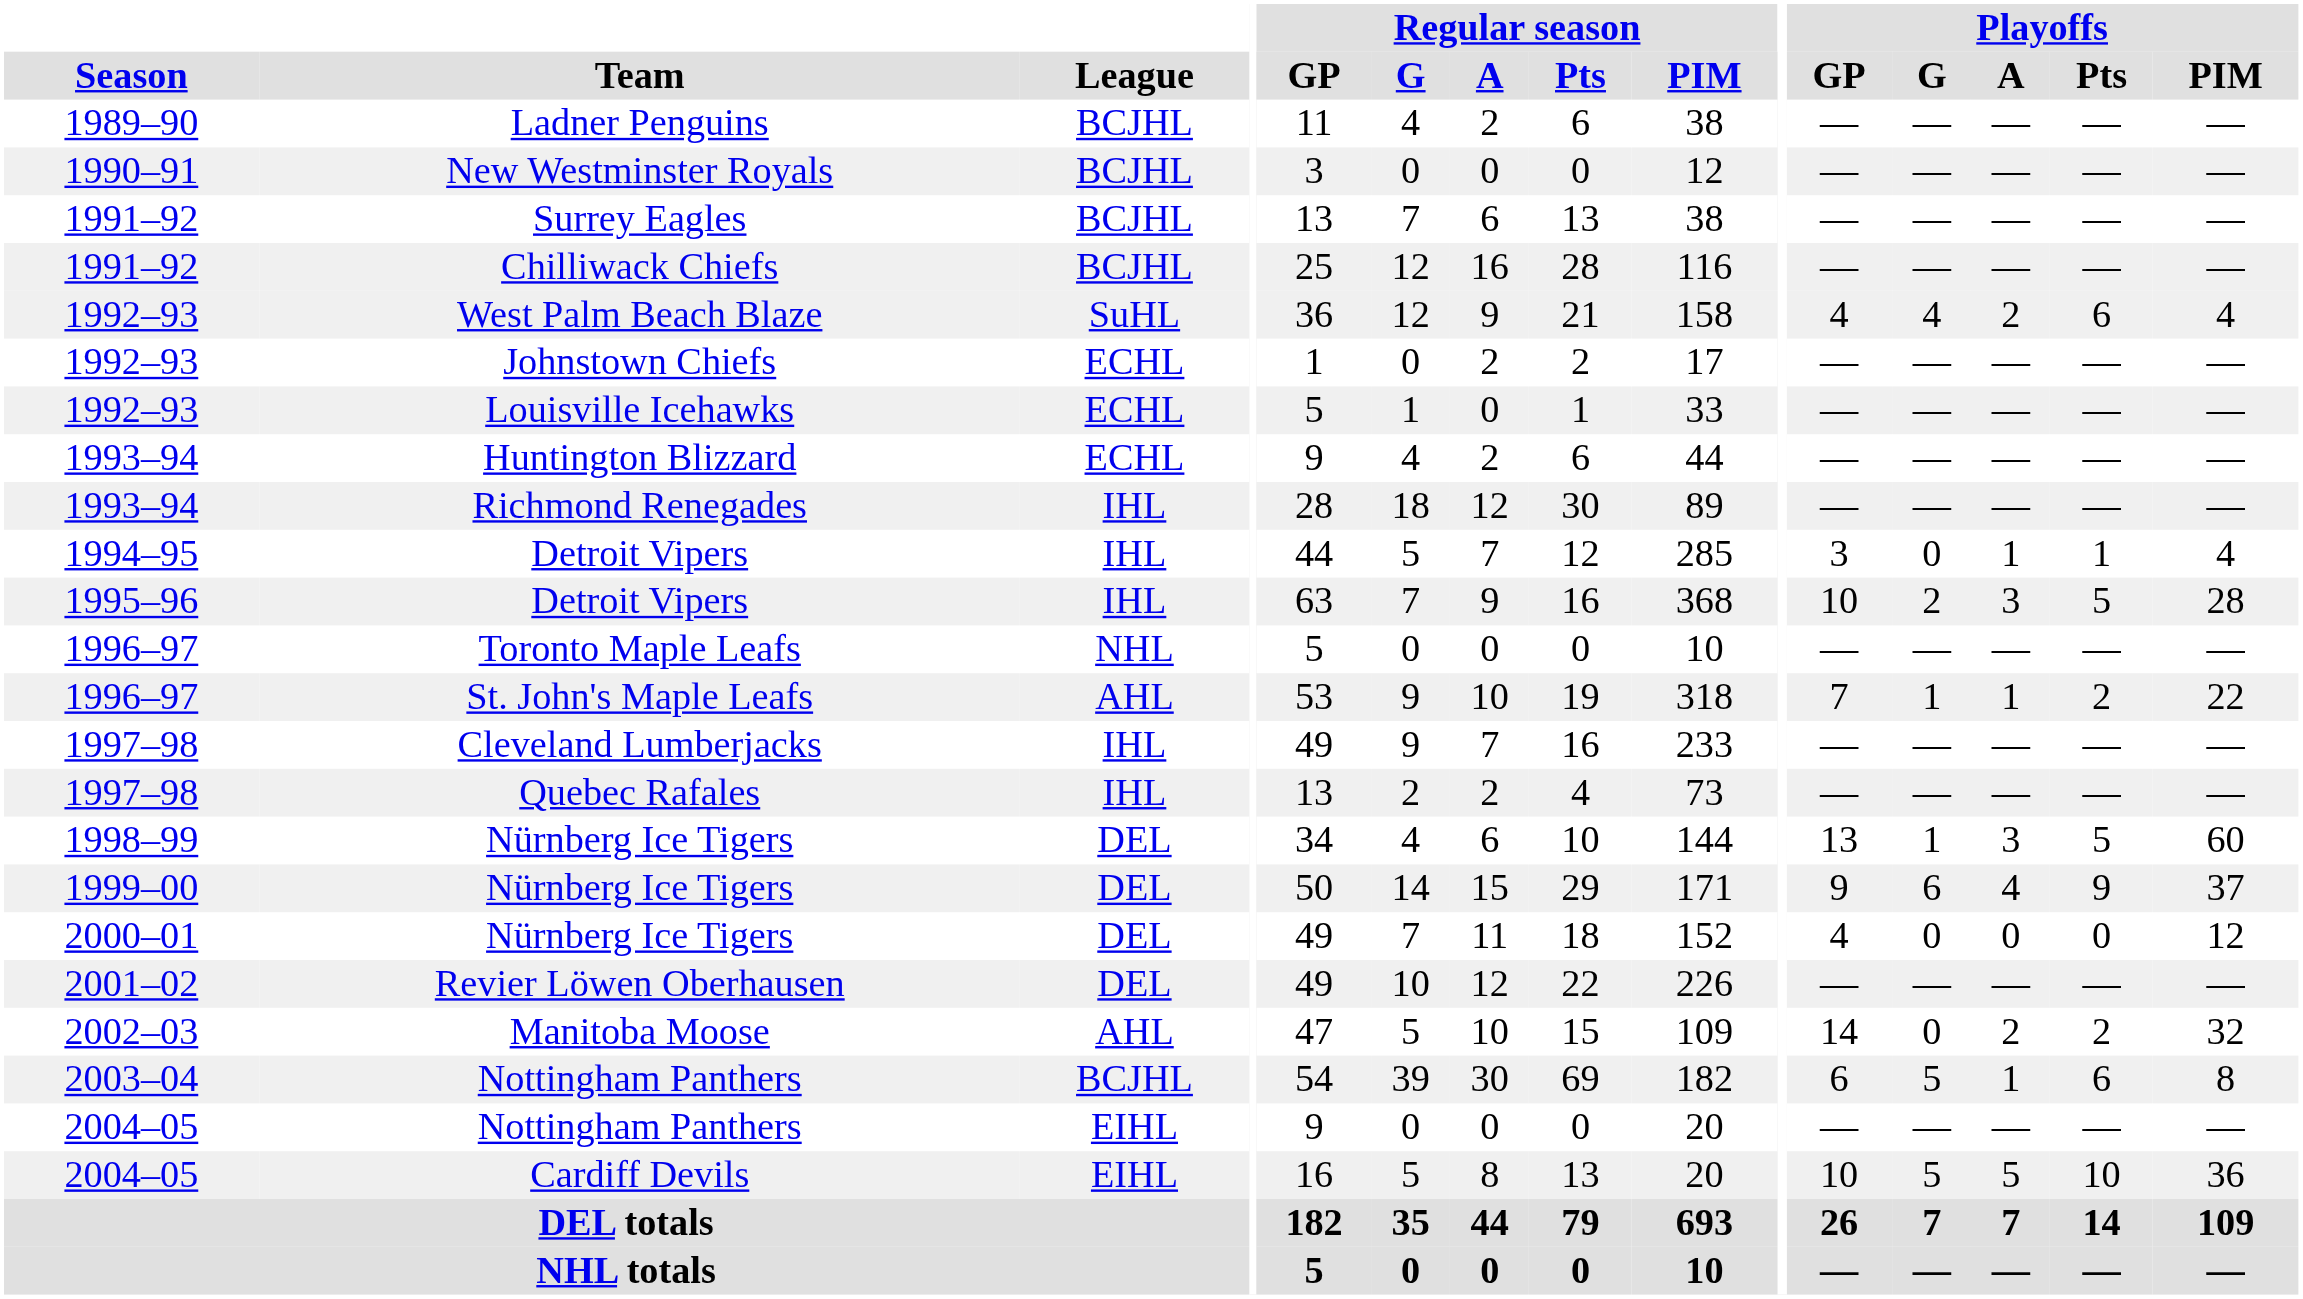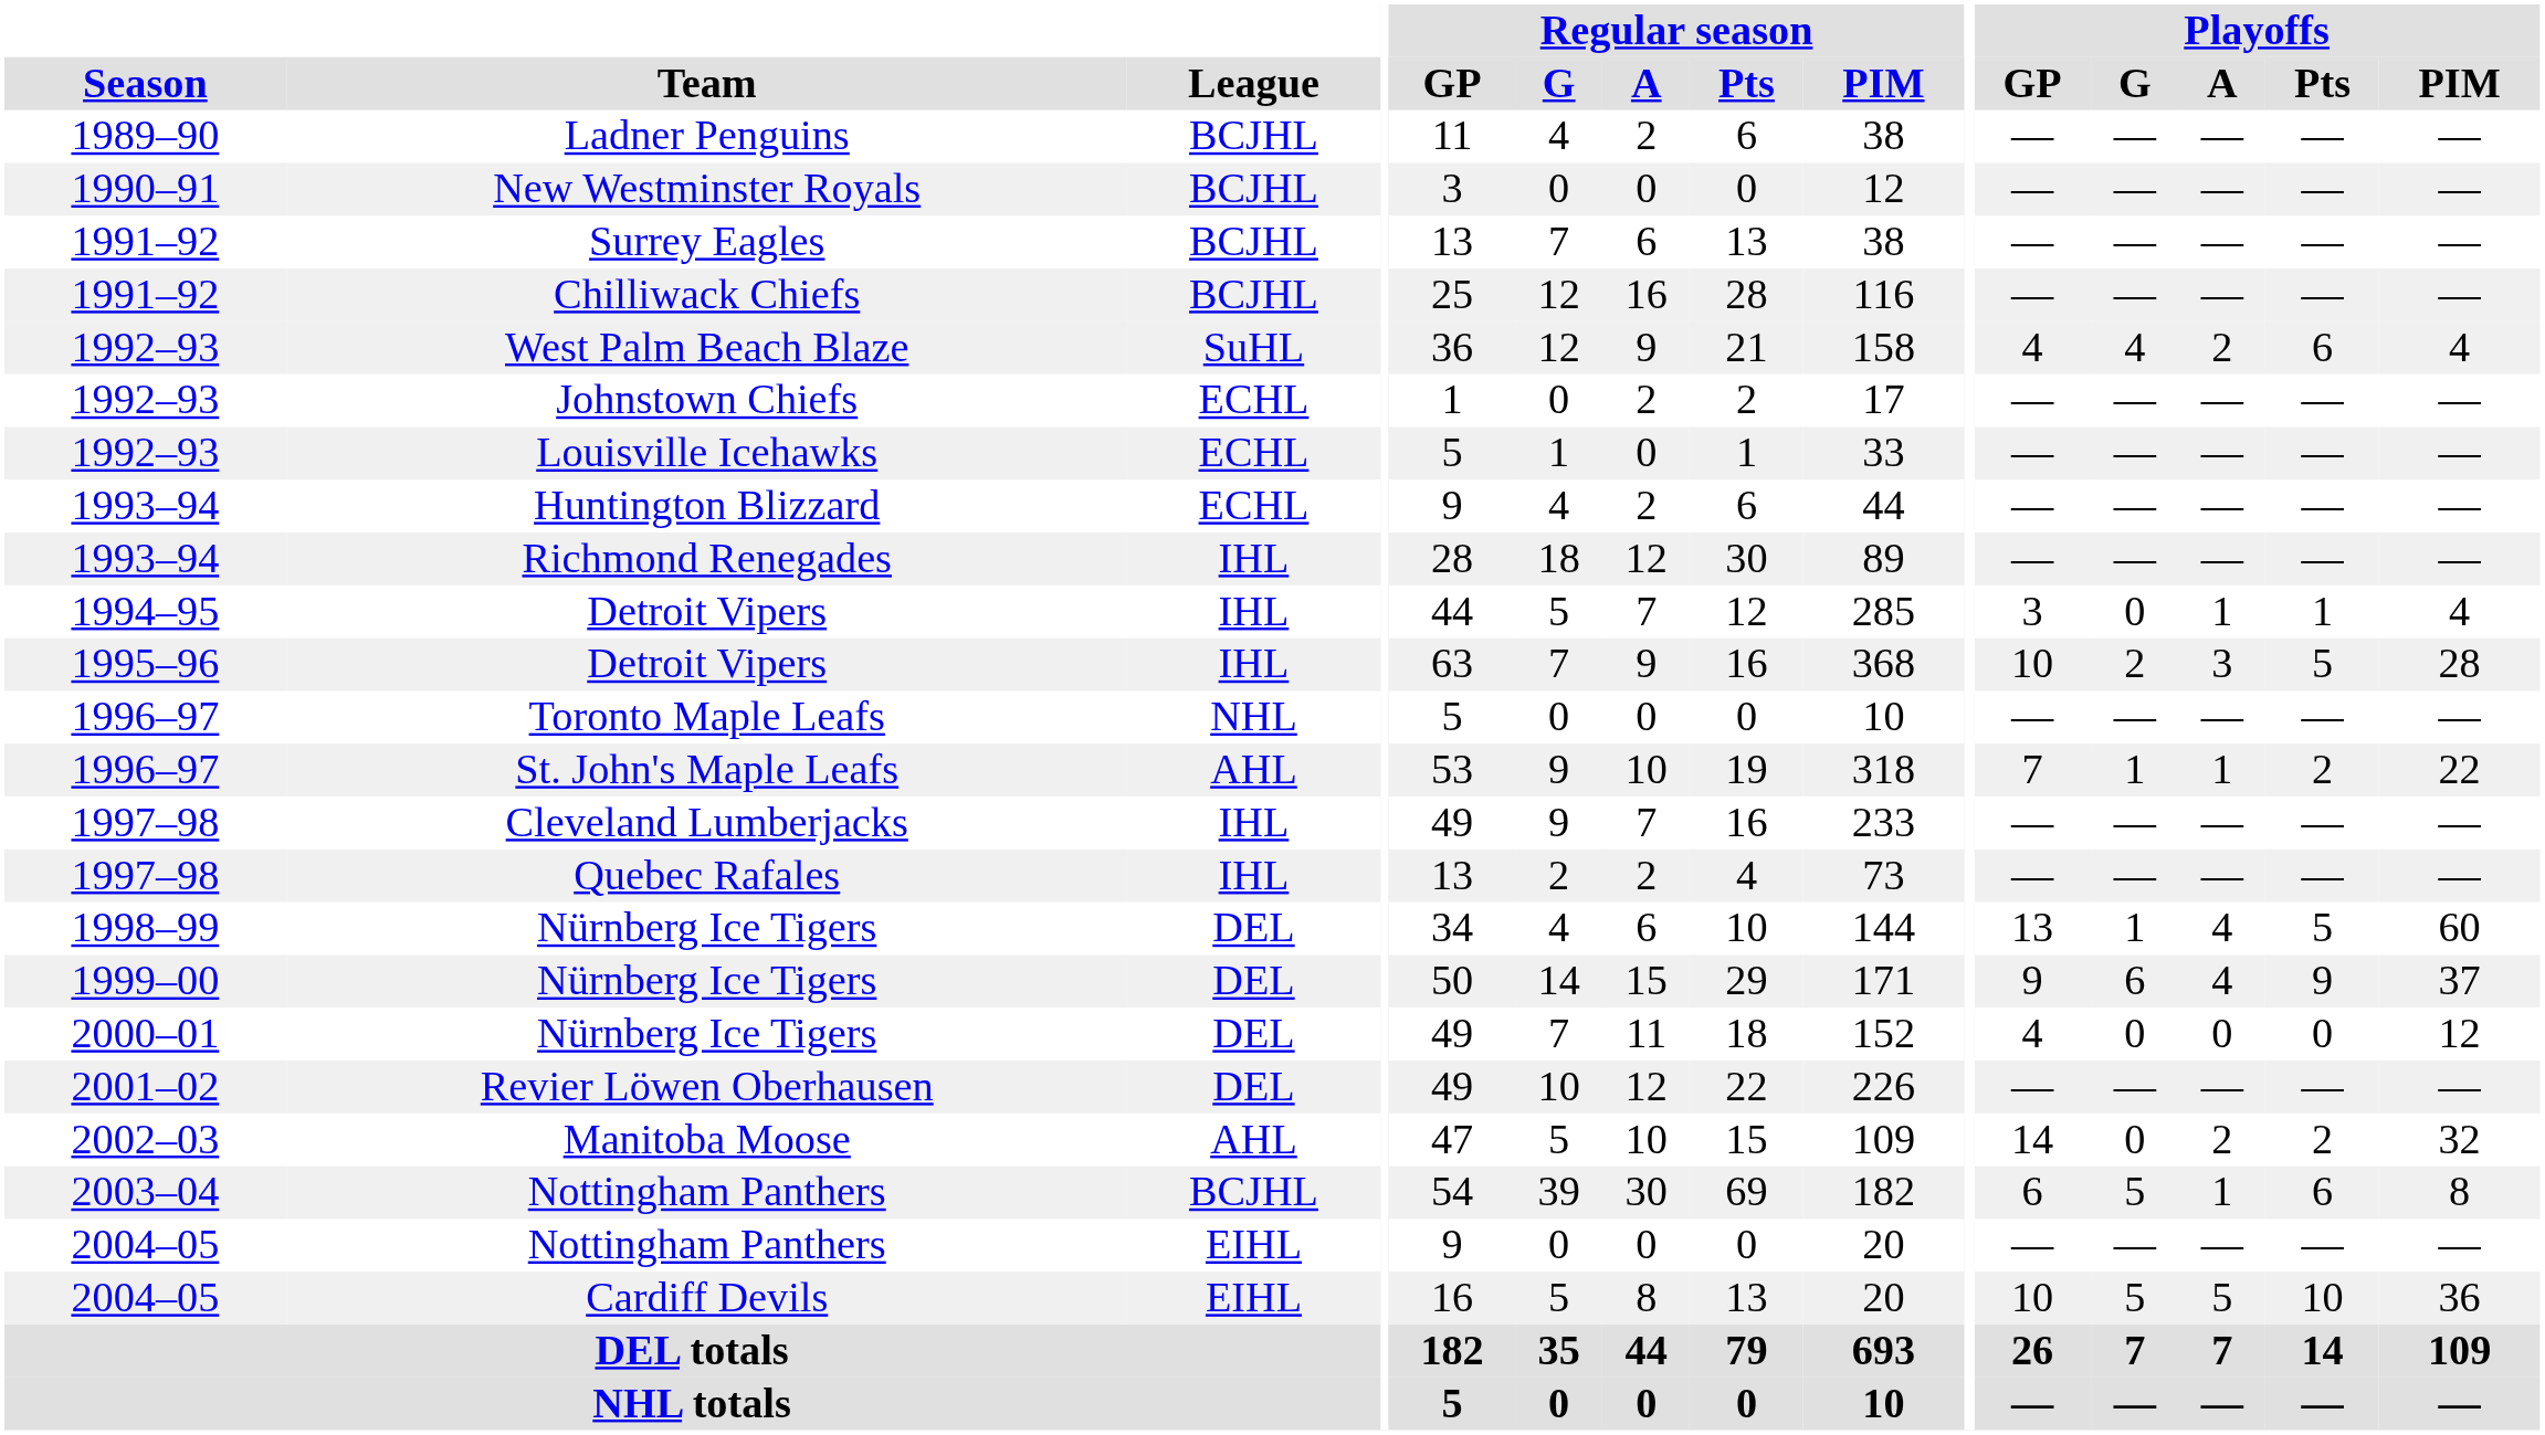1998–99 / Nürnberg Ice Tigers | Playoffs / A: 3 -> 4
